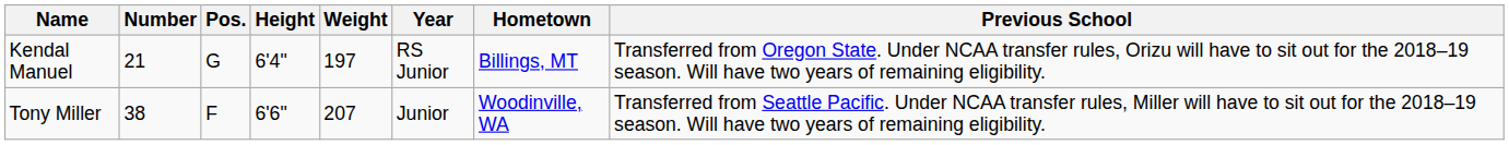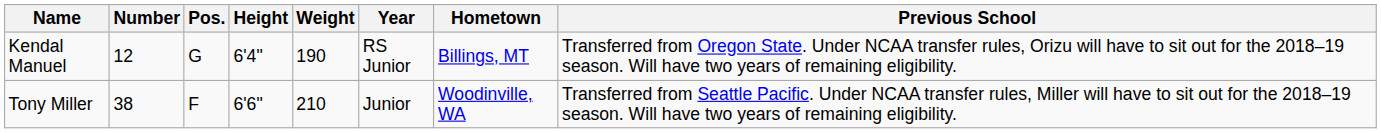Kendal Manuel | Number: 21 -> 12
Kendal Manuel | Weight: 197 -> 190
Tony Miller | Weight: 207 -> 210
